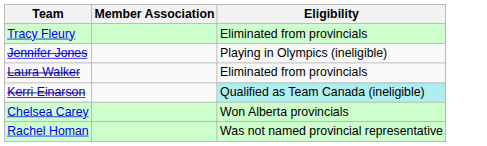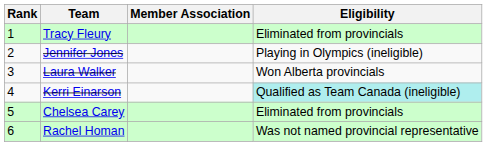+ column: Rank | 1 | 2 | 3 | 4 | 5 | 6
Laura Walker | Eligibility: Eliminated from provincials -> Won Alberta provincials
Chelsea Carey | Eligibility: Won Alberta provincials -> Eliminated from provincials
